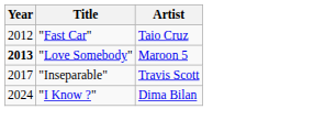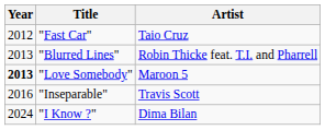+ row: 2013 | "Blurred Lines" | Robin Thicke feat. T.I. and Pharrell
"Inseparable" | Year: 2017 -> 2016
